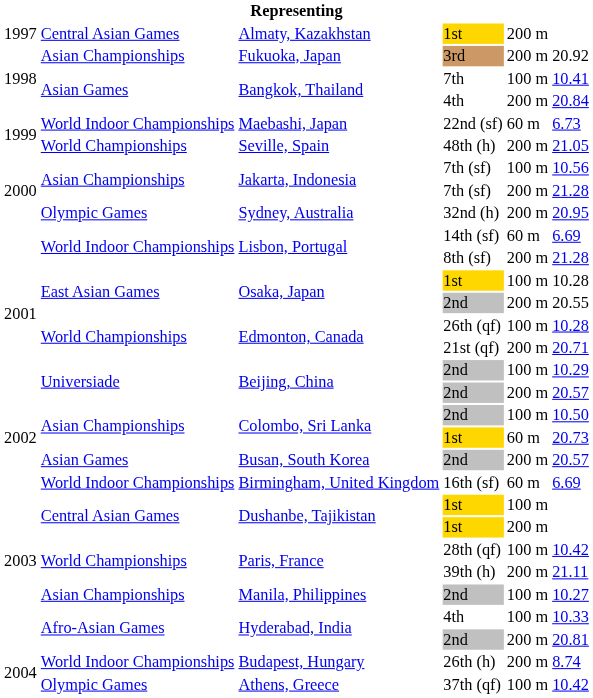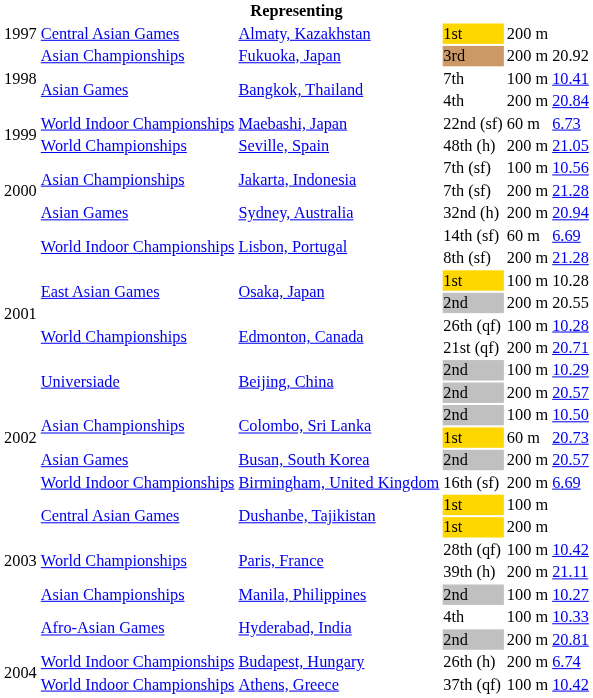Sydney, Australia | column 2: Olympic Games -> Asian Games
Sydney, Australia | column 6: 20.95 -> 20.94
Birmingham, United Kingdom | column 5: 60 m -> 200 m
Budapest, Hungary | column 6: 8.74 -> 6.74
Athens, Greece | column 2: Olympic Games -> World Indoor Championships
